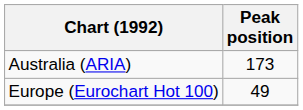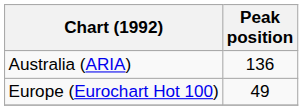Australia (ARIA) | Peak position: 173 -> 136
